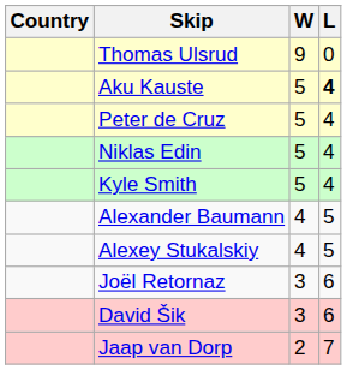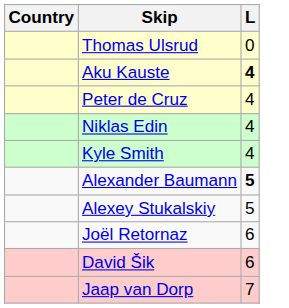- column: W | 9 | 5 | 5 | 5 | 5 | 4 | 4 | 3 | 3 | 2
Alexander Baumann | L: normal -> bold
